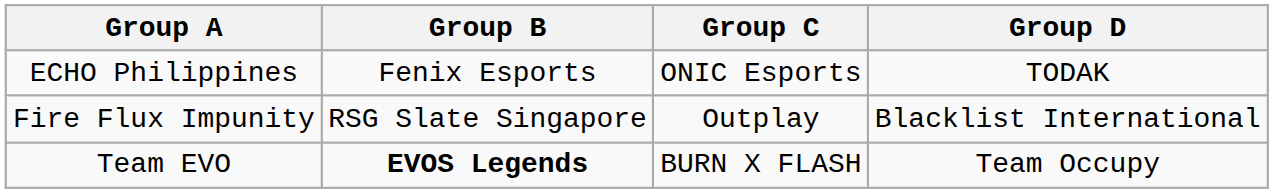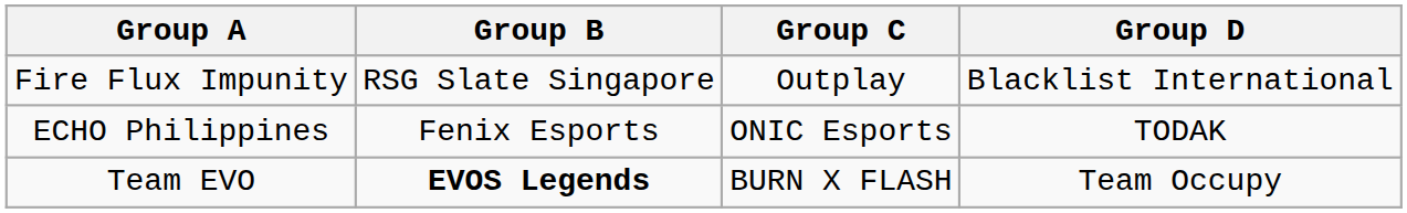rows swapped: ECHO Philippines <-> Fire Flux Impunity
